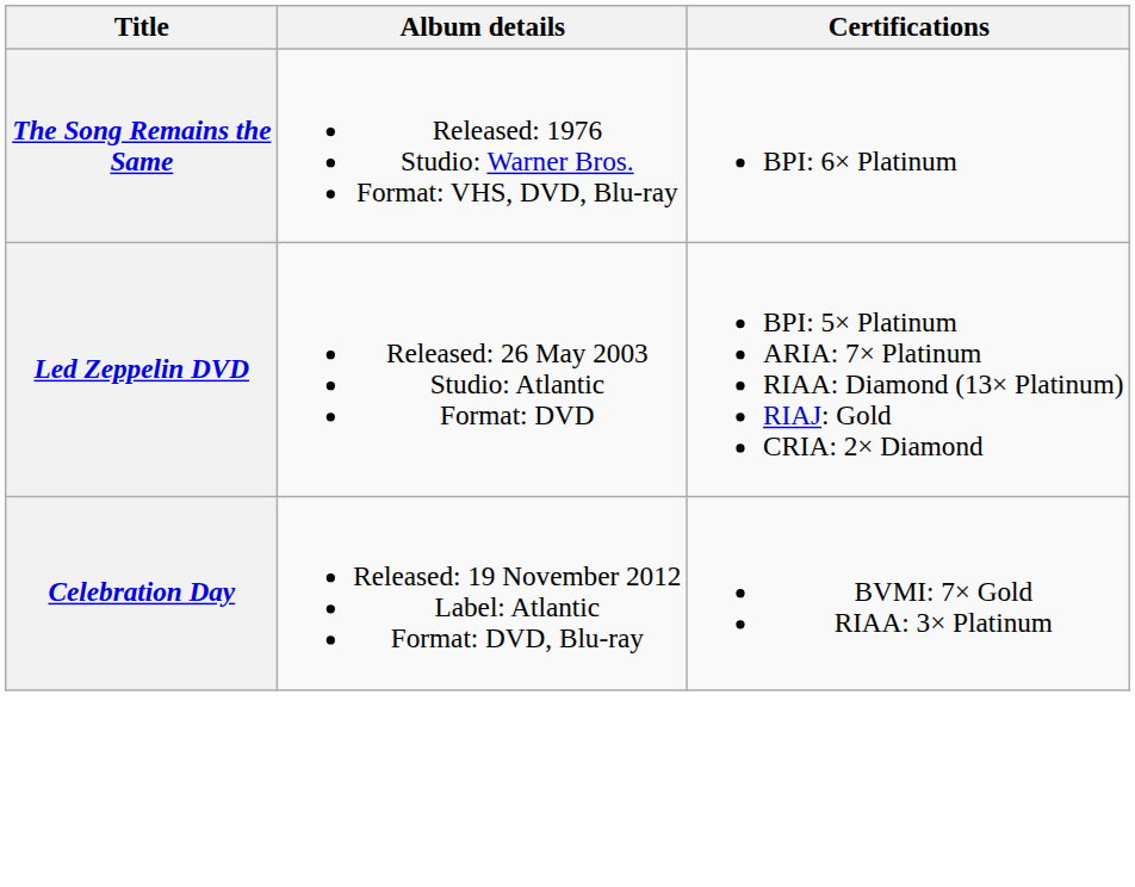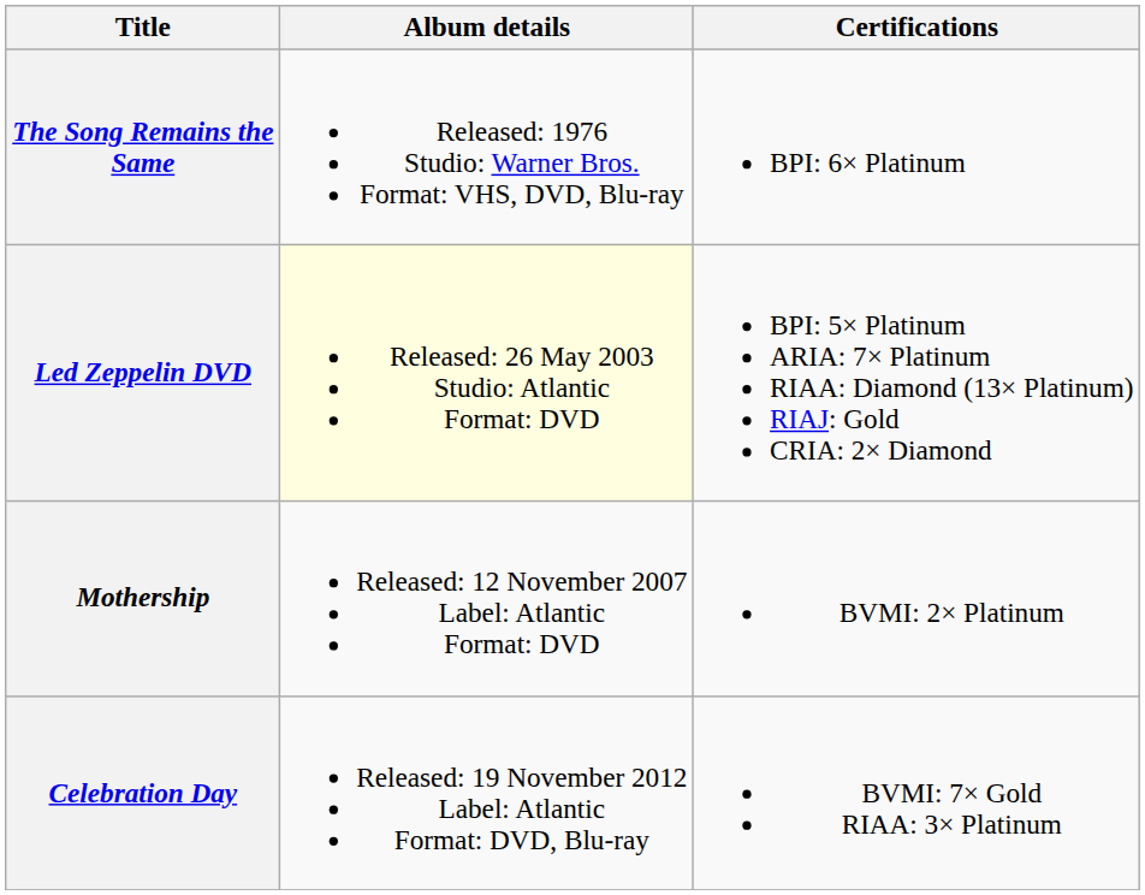Led Zeppelin DVD | Album details: no background -> lightyellow background
+ row: Mothership | Released: 12 November 2007 Label: Atlantic Format: DVD | BVMI: 2× Platinum
